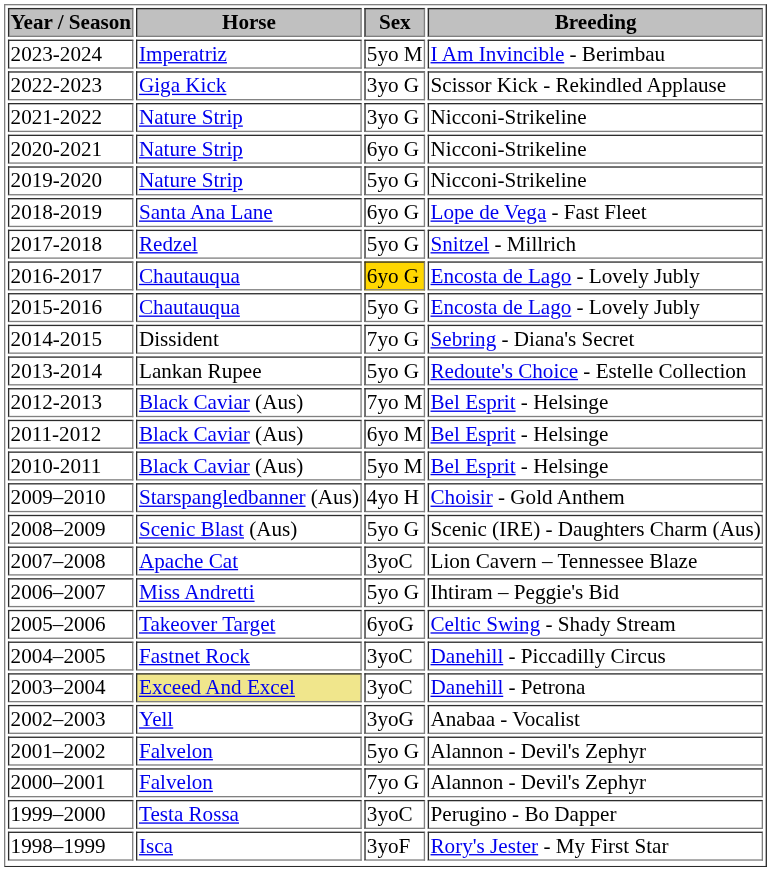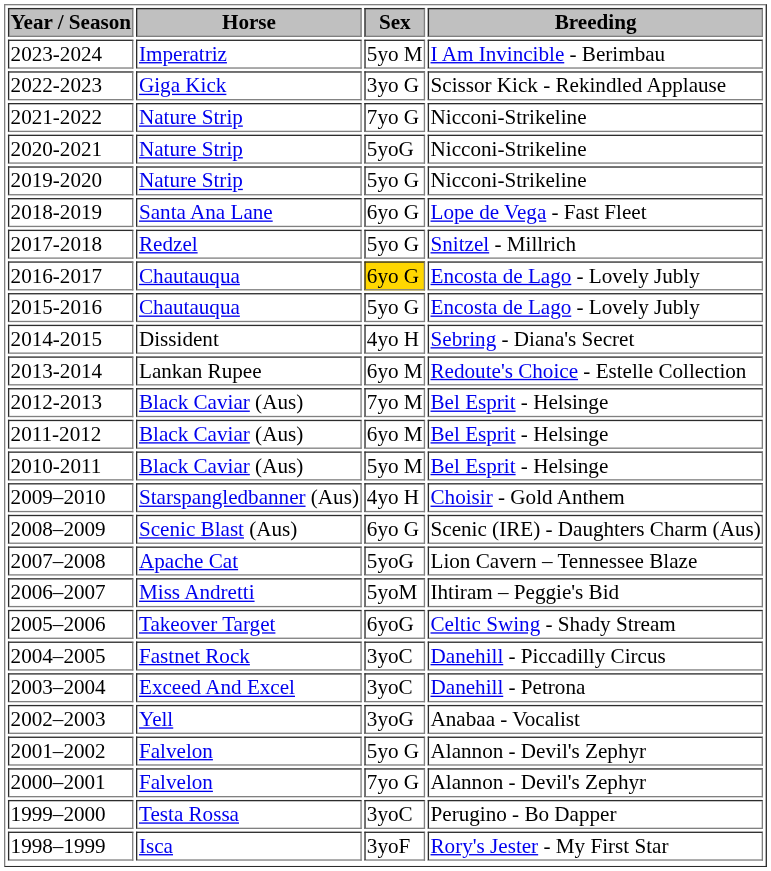2021-2022 | Sex: 3yo G -> 7yo G
2020-2021 | Sex: 6yo G -> 5yoG
2014-2015 | Sex: 7yo G -> 4yo H
2013-2014 | Sex: 5yo G -> 6yo M
2008–2009 | Sex: 5yo G -> 6yo G
2007–2008 | Sex: 3yoC -> 5yoG
2006–2007 | Sex: 5yo G -> 5yoM
2003–2004 | Horse: khaki background -> no background
